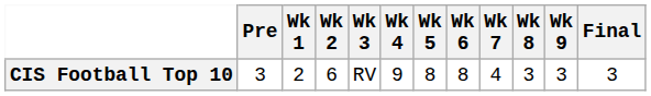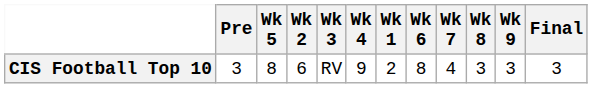columns swapped: Wk 1 <-> Wk 5
